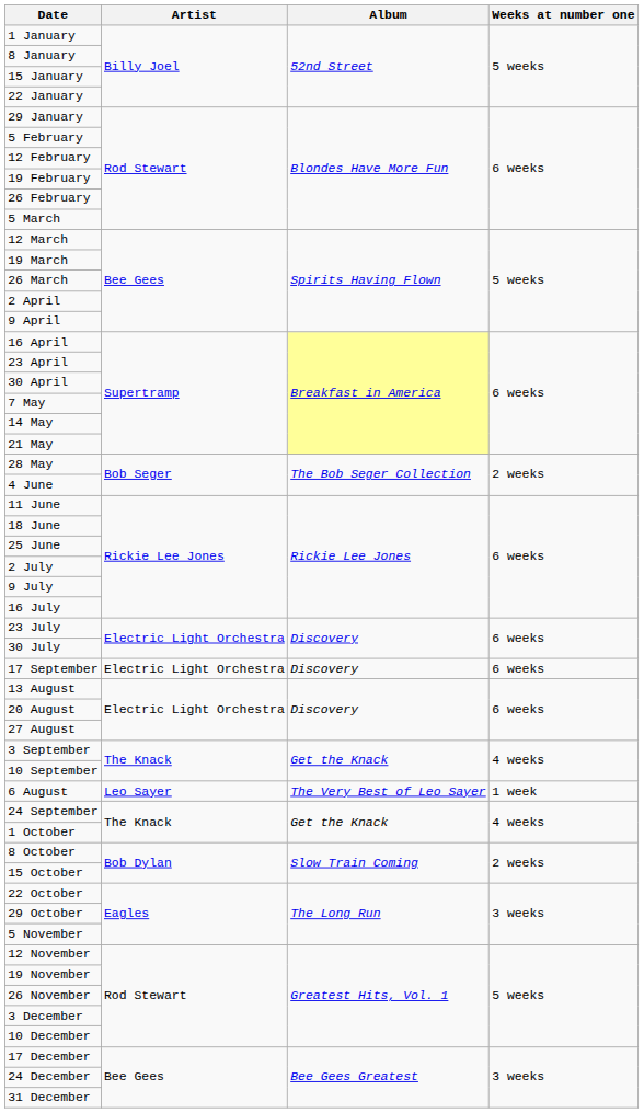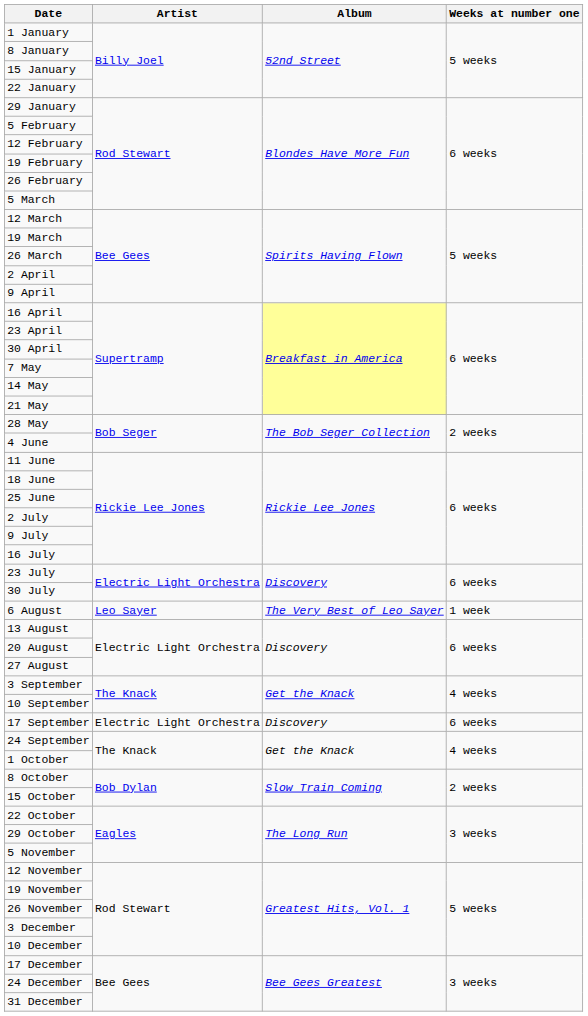rows swapped: 6 August <-> 17 September
